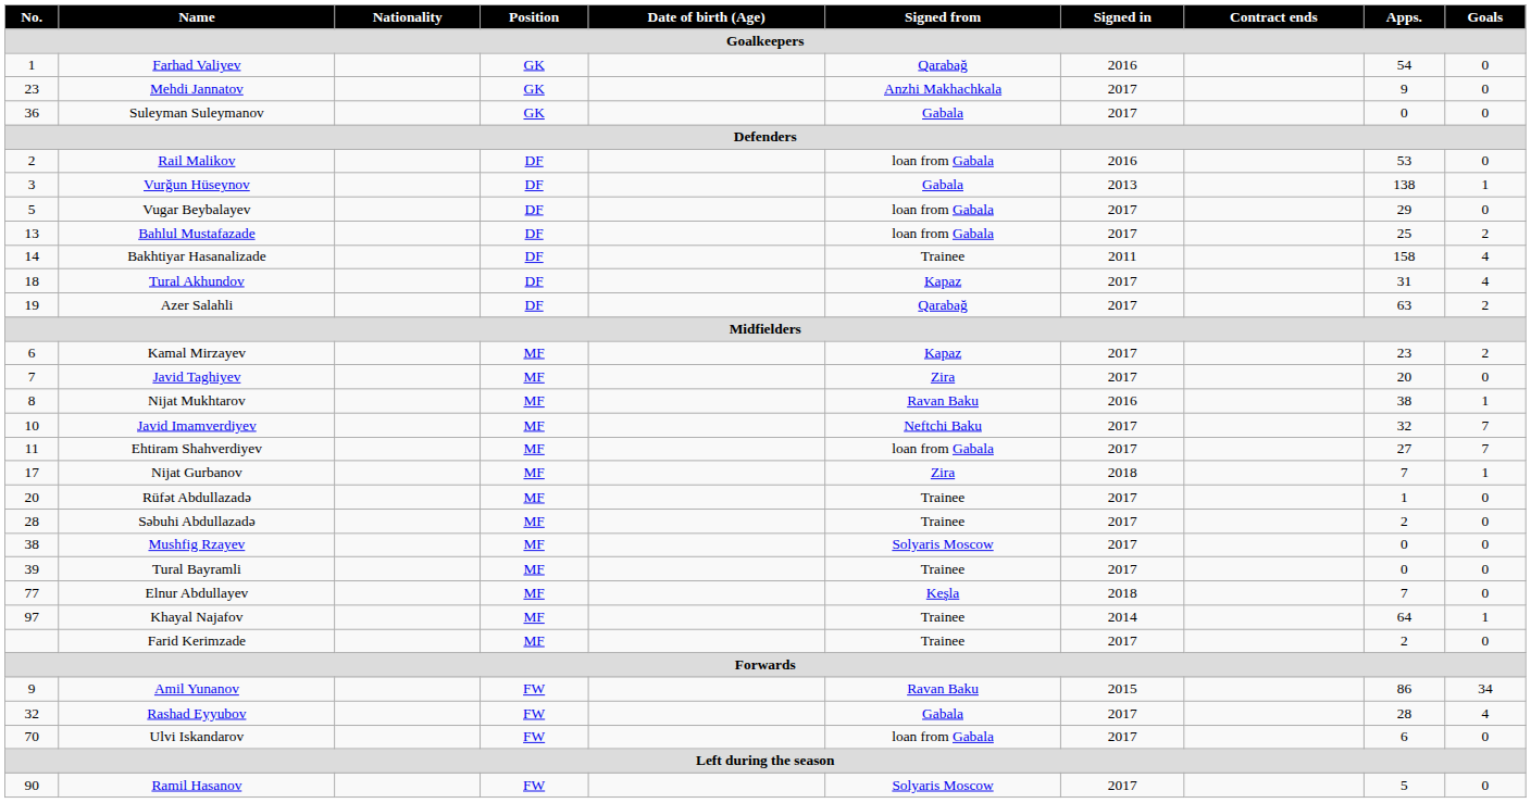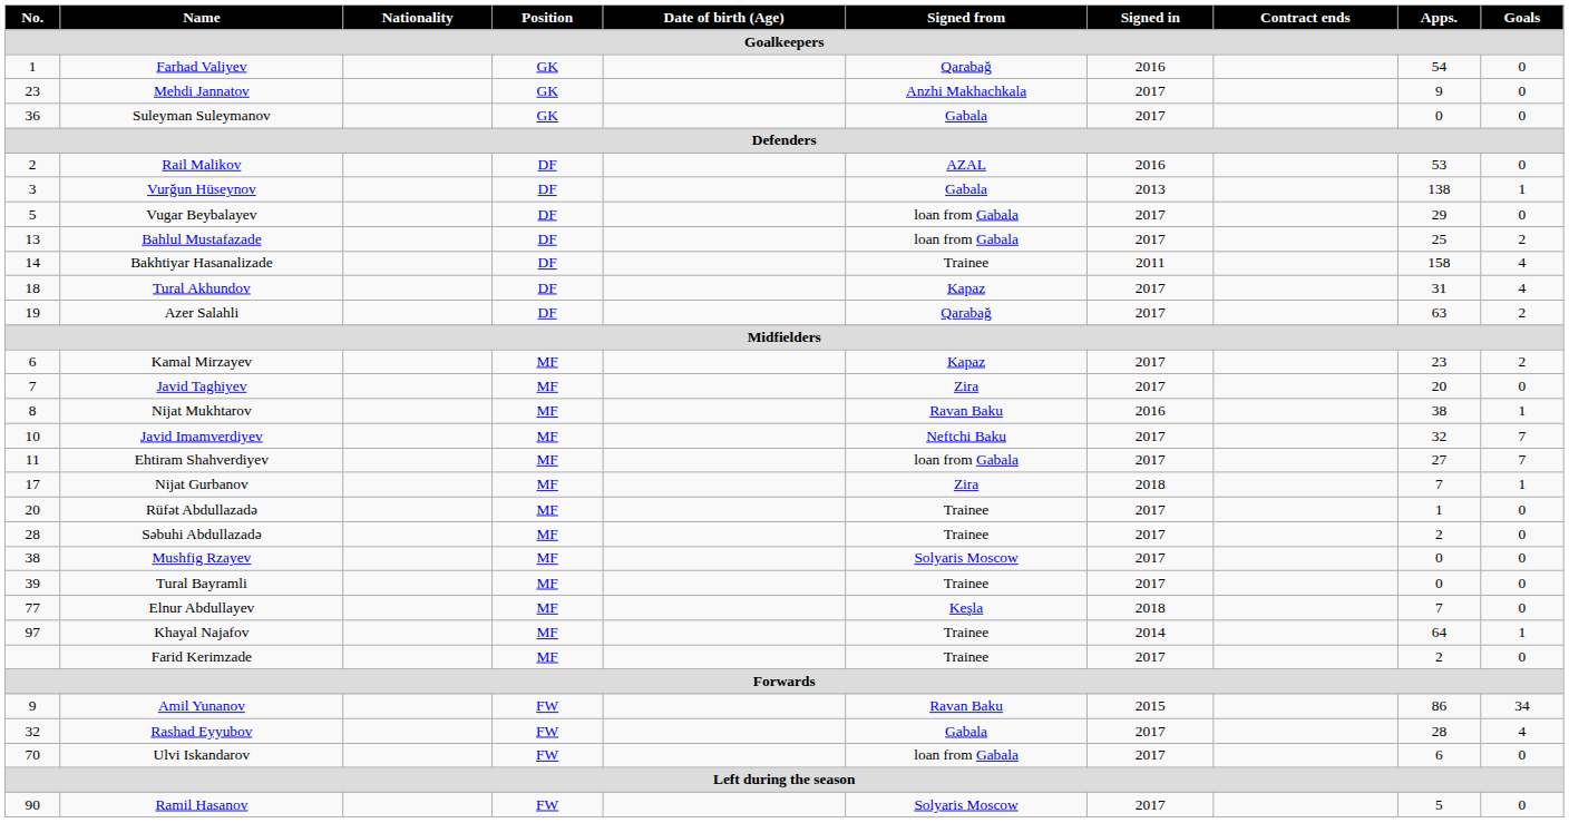Rail Malikov | Signed from: loan from Gabala -> AZAL
